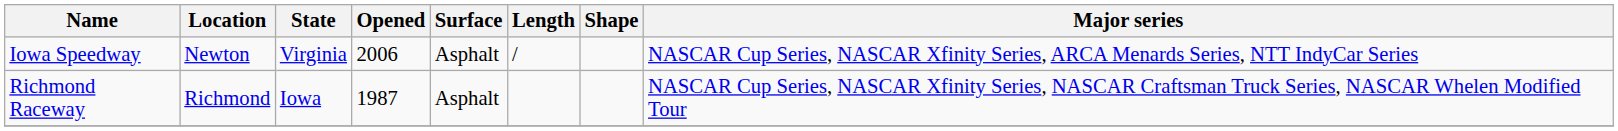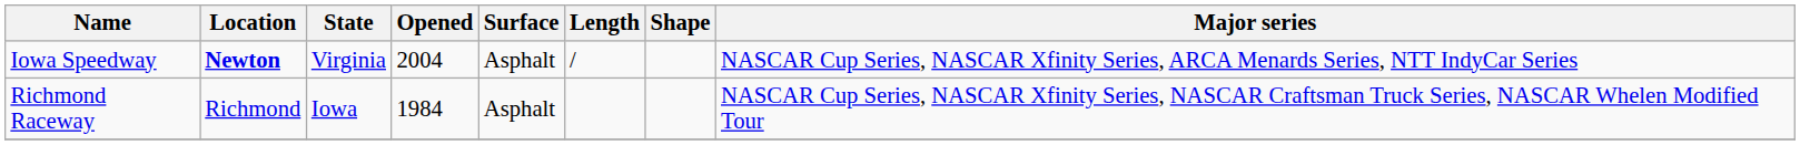Iowa Speedway | Location: normal -> bold
Iowa Speedway | Opened: 2006 -> 2004
Richmond Raceway | Opened: 1987 -> 1984
